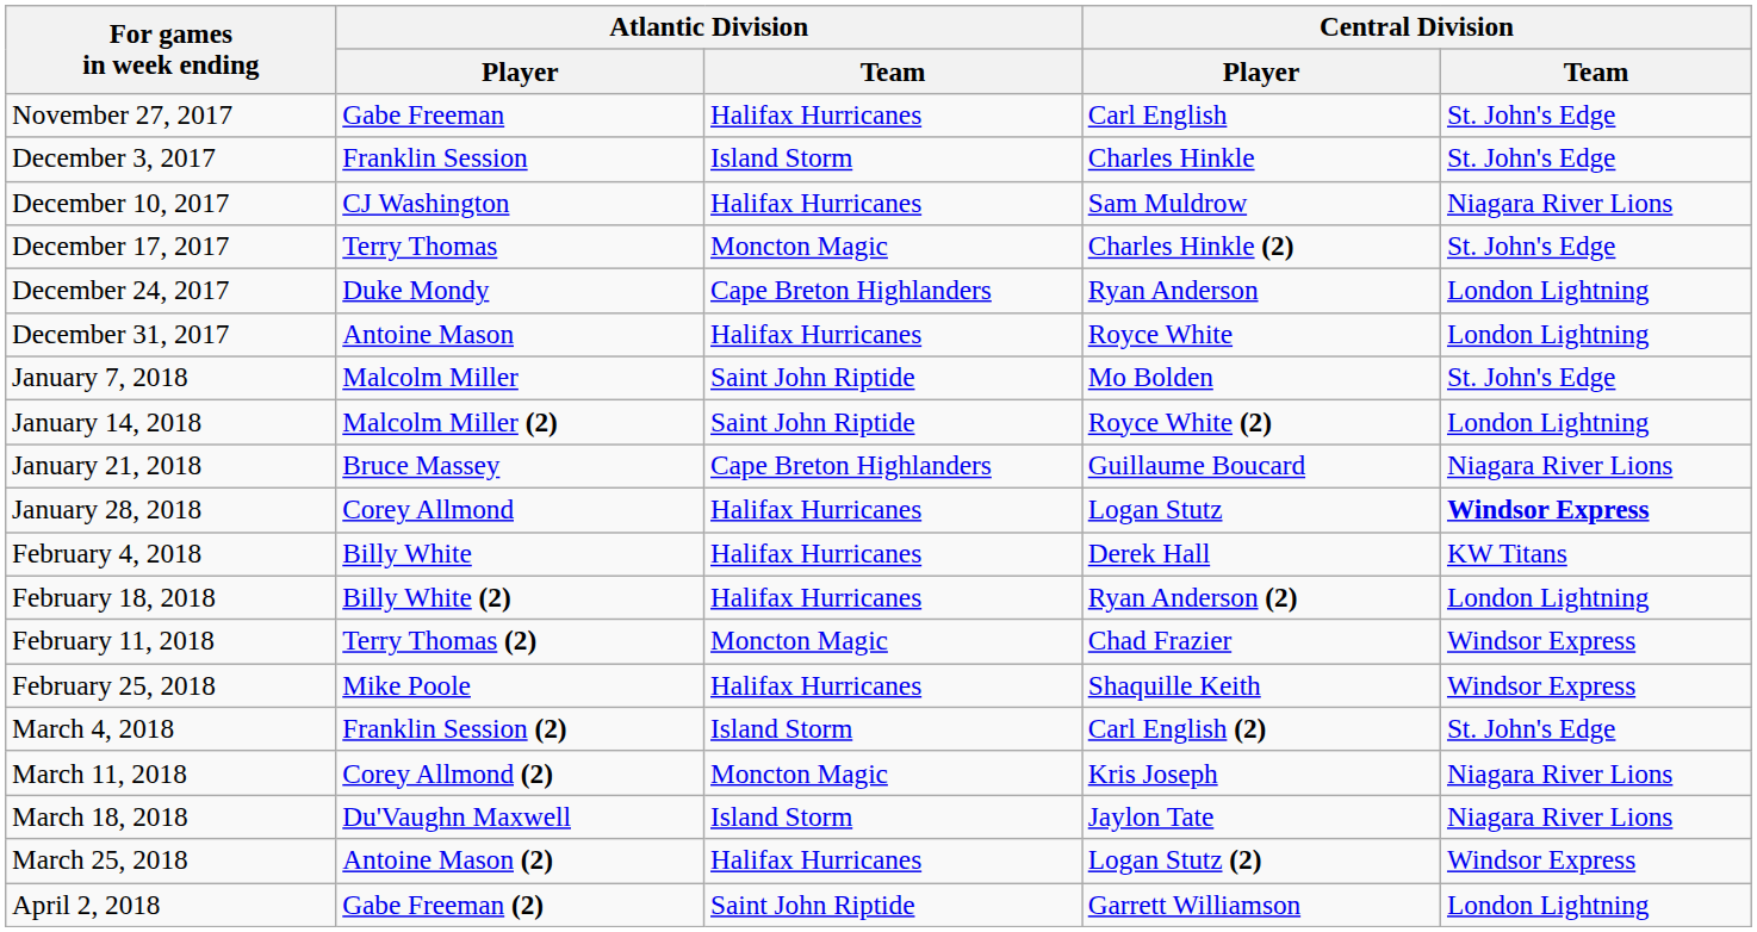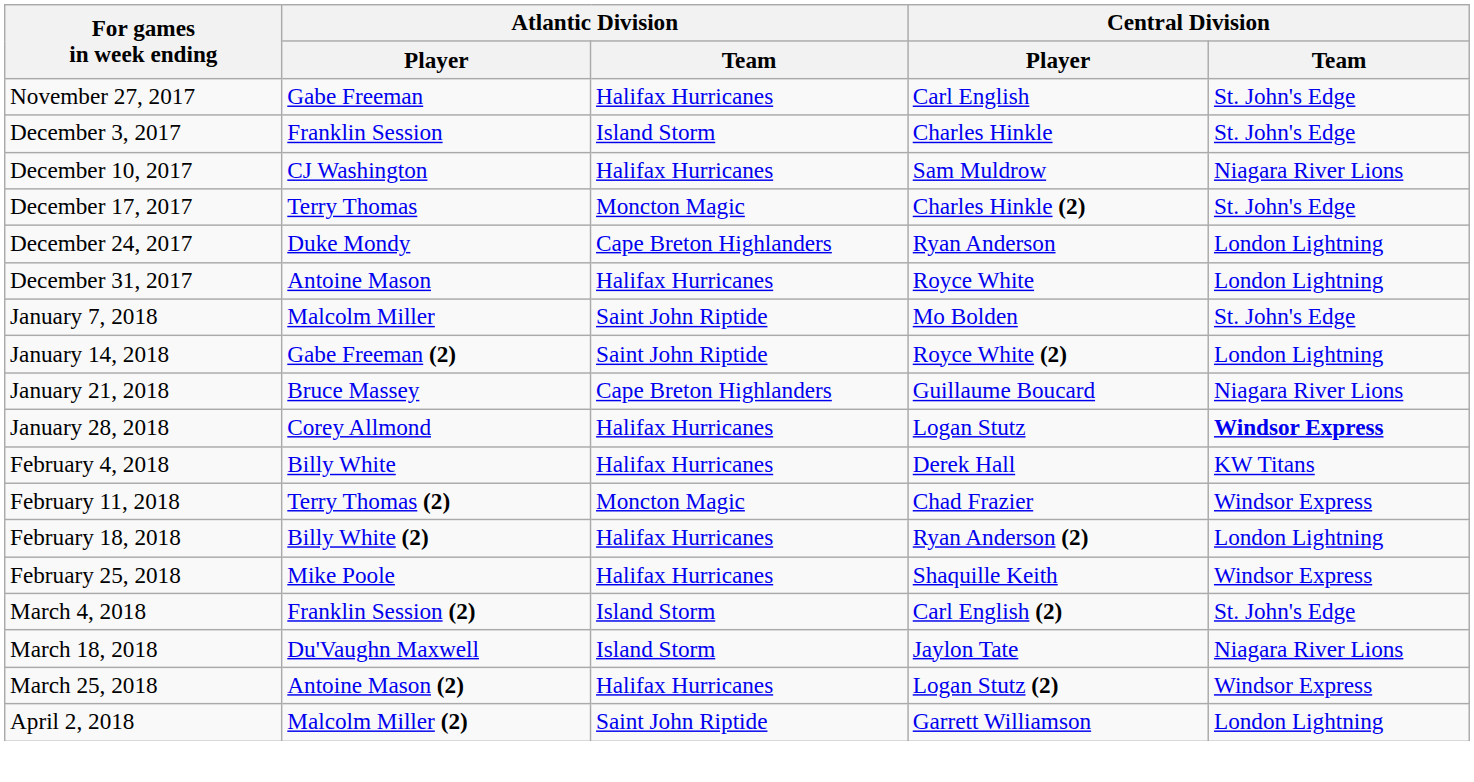January 14, 2018 | Atlantic Division / Player: Malcolm Miller (2) -> Gabe Freeman (2)
rows swapped: February 11, 2018 <-> February 18, 2018
- row: March 11, 2018 | Corey Allmond (2) | Moncton Magic | Kris Joseph | Niagara River Lions
April 2, 2018 | Atlantic Division / Player: Gabe Freeman (2) -> Malcolm Miller (2)
